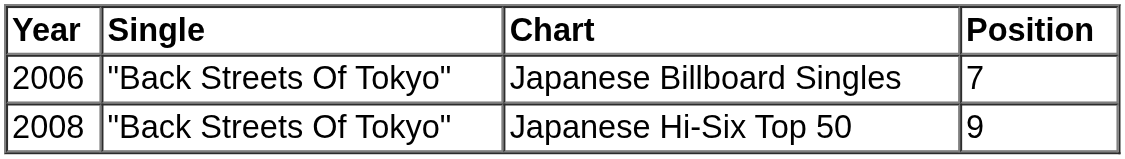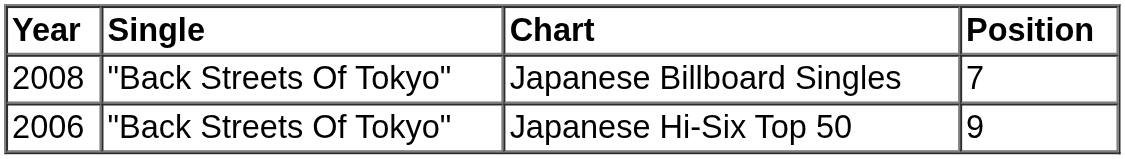Japanese Billboard Singles | Year: 2006 -> 2008
Japanese Hi-Six Top 50 | Year: 2008 -> 2006
